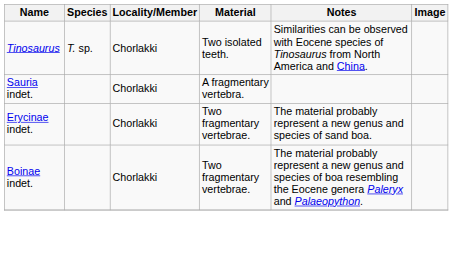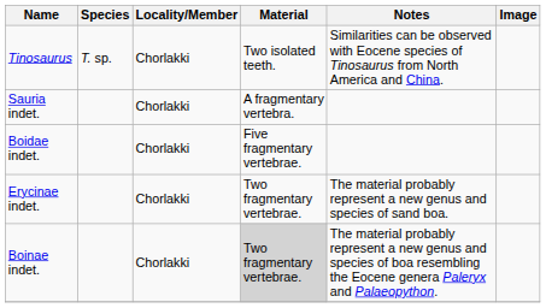+ row: Boidae indet. | Chorlakki | Five fragmentary vertebrae.
Boinae indet. | Material: no background -> lightgrey background
